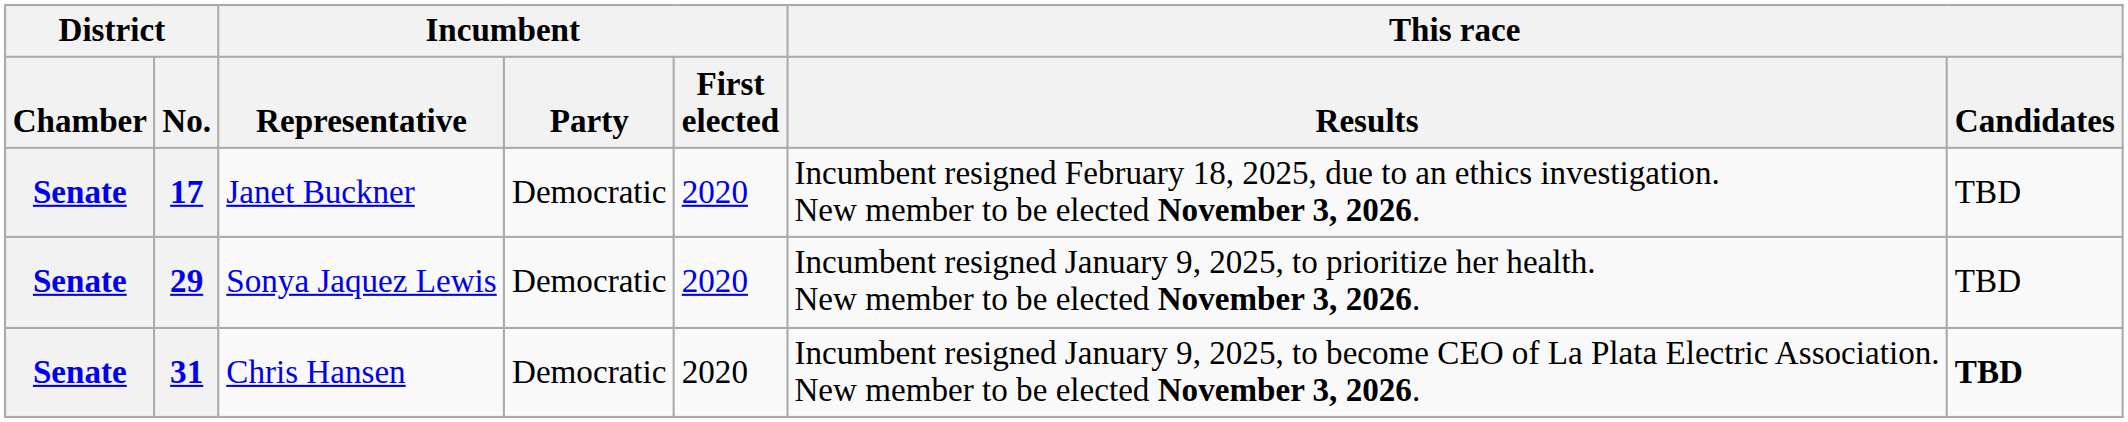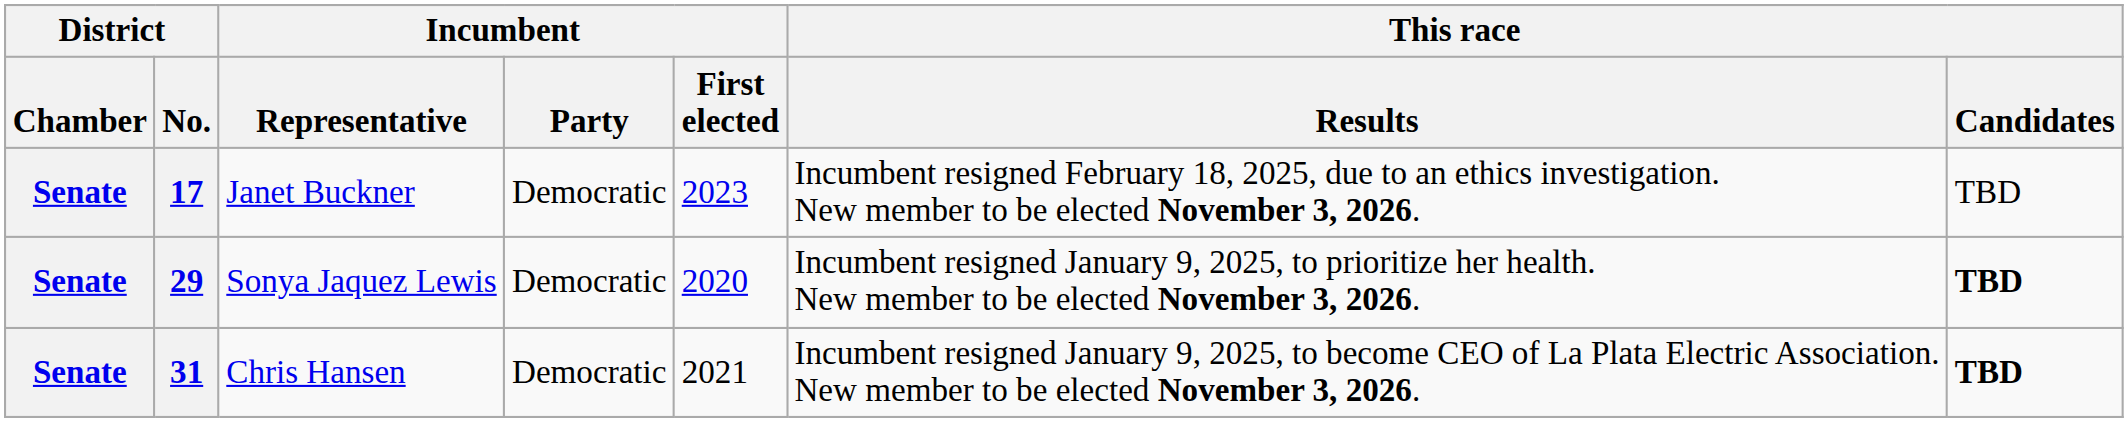17 | Incumbent / First elected: 2020 -> 2023
29 | This race / Candidates: normal -> bold
31 | Incumbent / First elected: 2020 -> 2021
